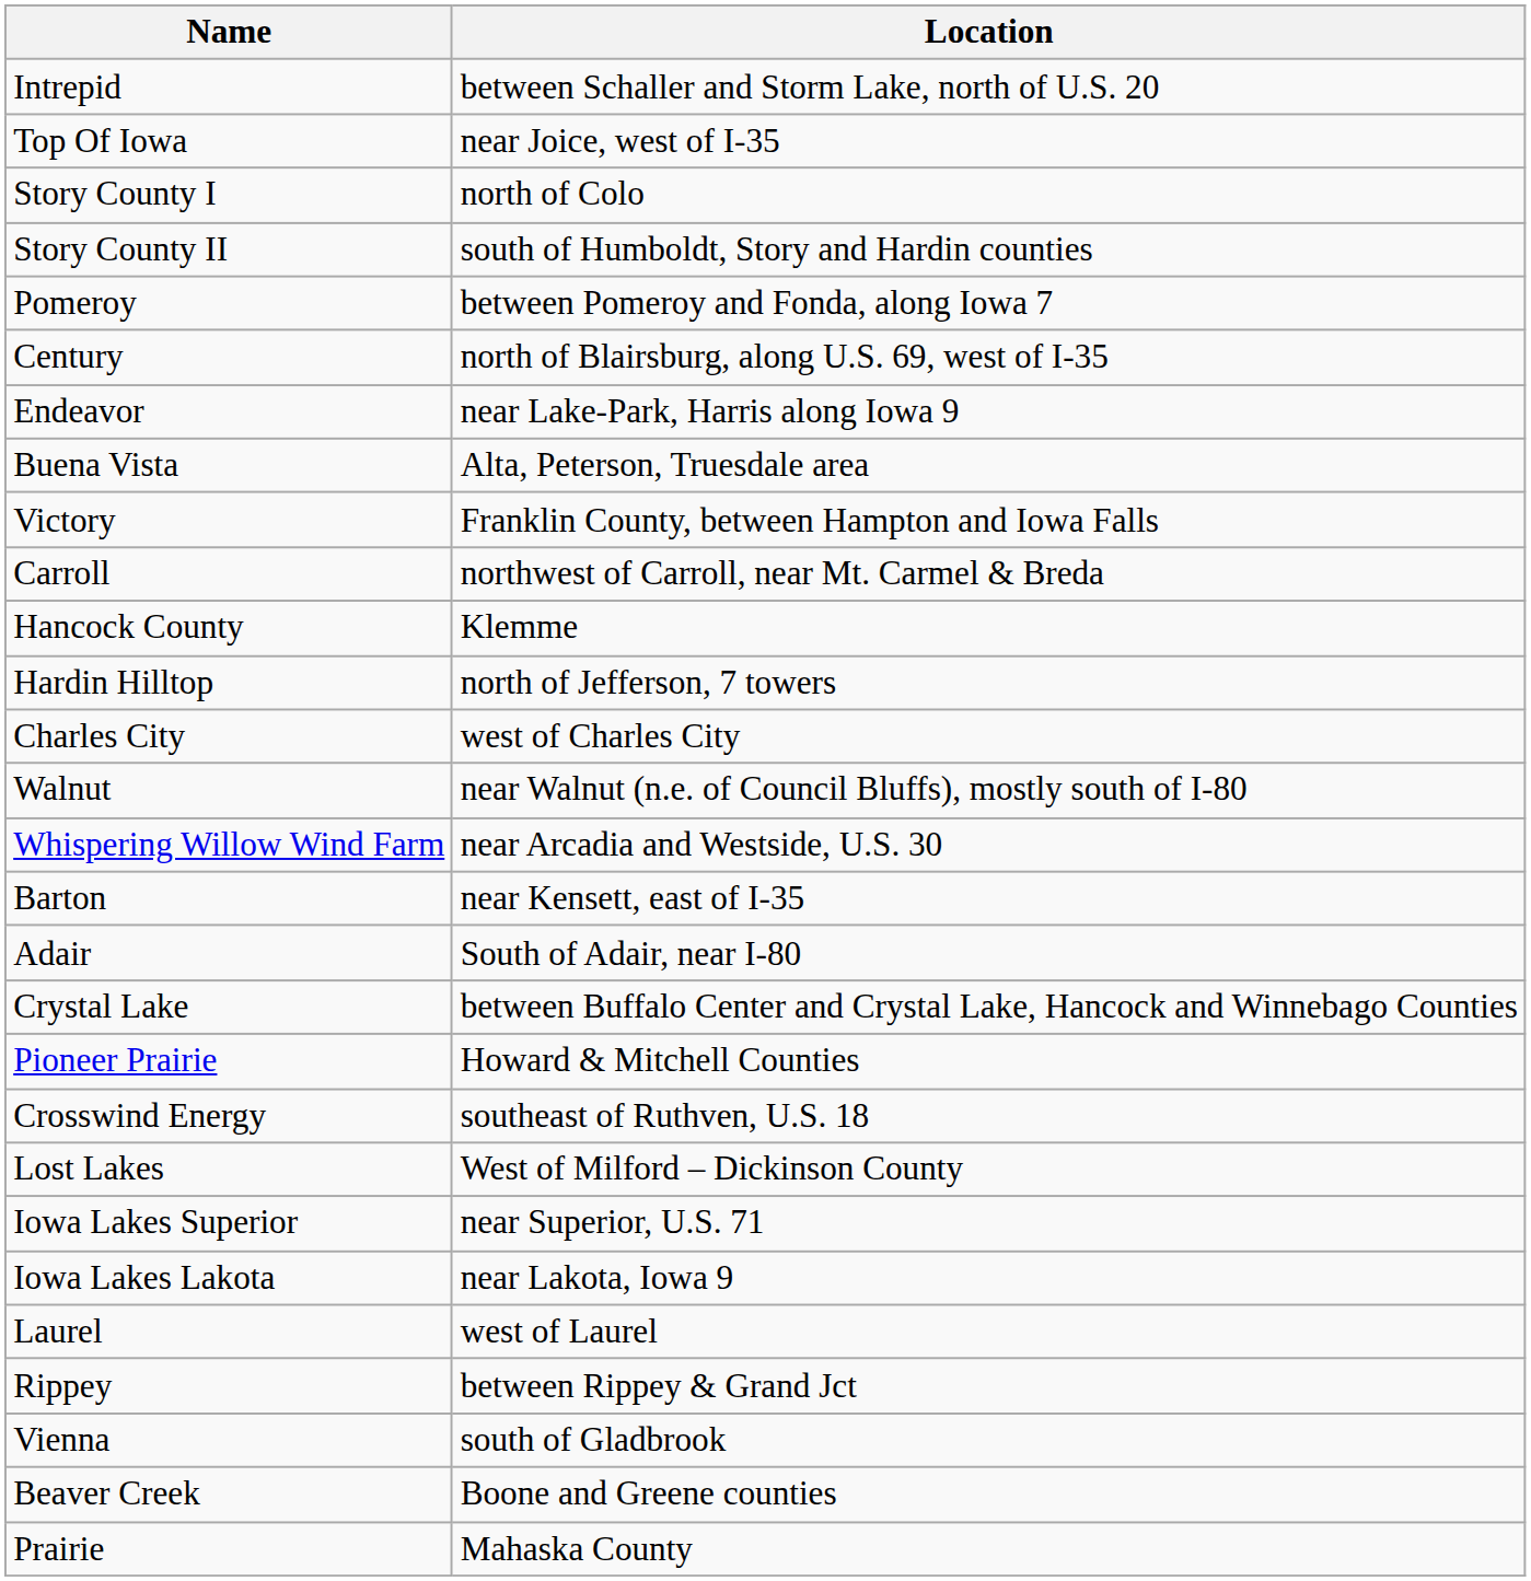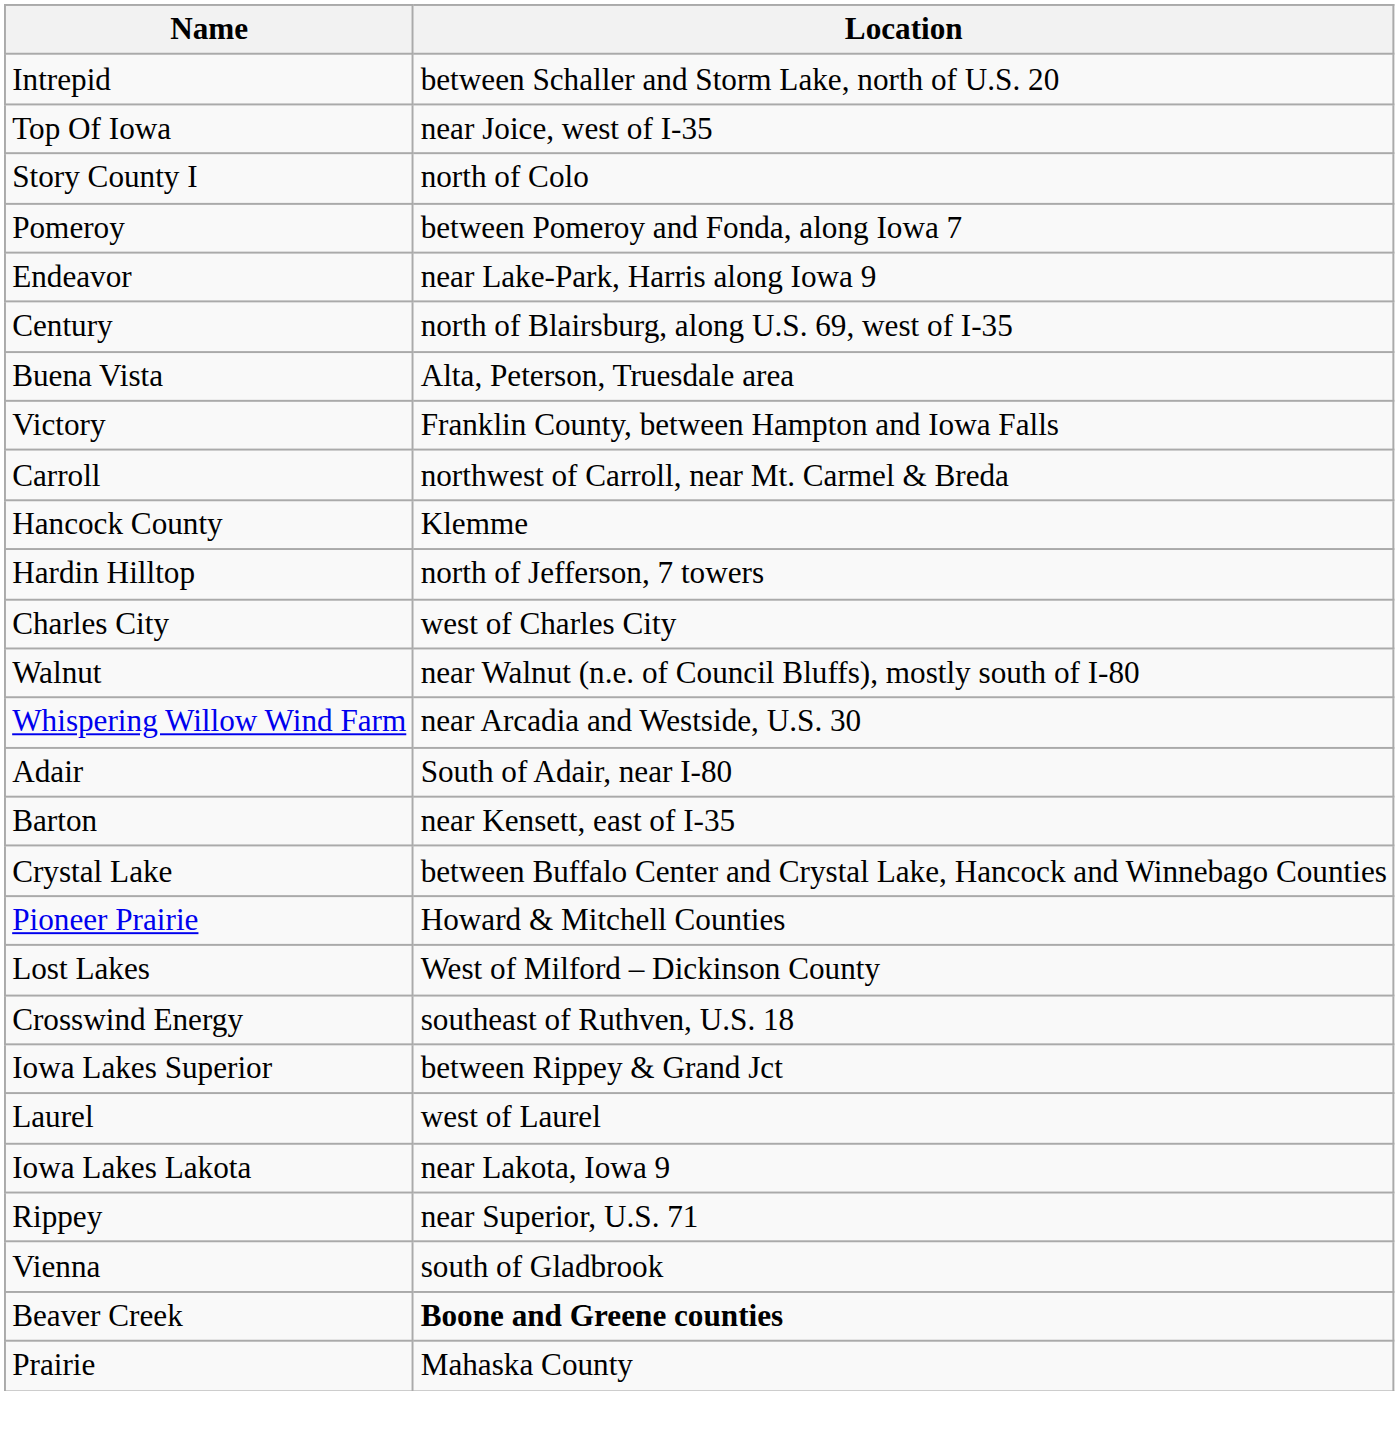- row: Story County II | south of Humboldt, Story and Hardin counties
rows swapped: Endeavor <-> Century
rows swapped: Adair <-> Barton
rows swapped: Crosswind Energy <-> Lost Lakes
Iowa Lakes Superior | Location: near Superior, U.S. 71 -> between Rippey & Grand Jct
rows swapped: Iowa Lakes Lakota <-> Laurel
Rippey | Location: between Rippey & Grand Jct -> near Superior, U.S. 71
Beaver Creek | Location: normal -> bold
